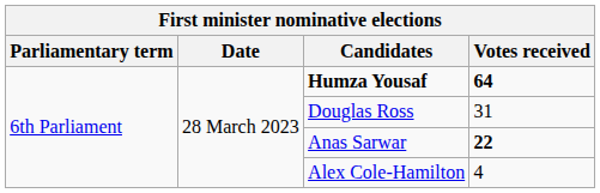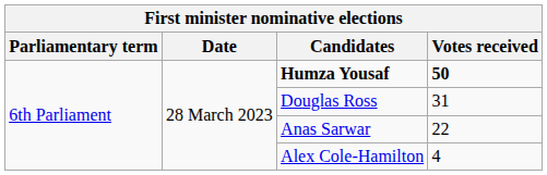Humza Yousaf | Votes received: 64 -> 50
Anas Sarwar | Votes received: bold -> normal
